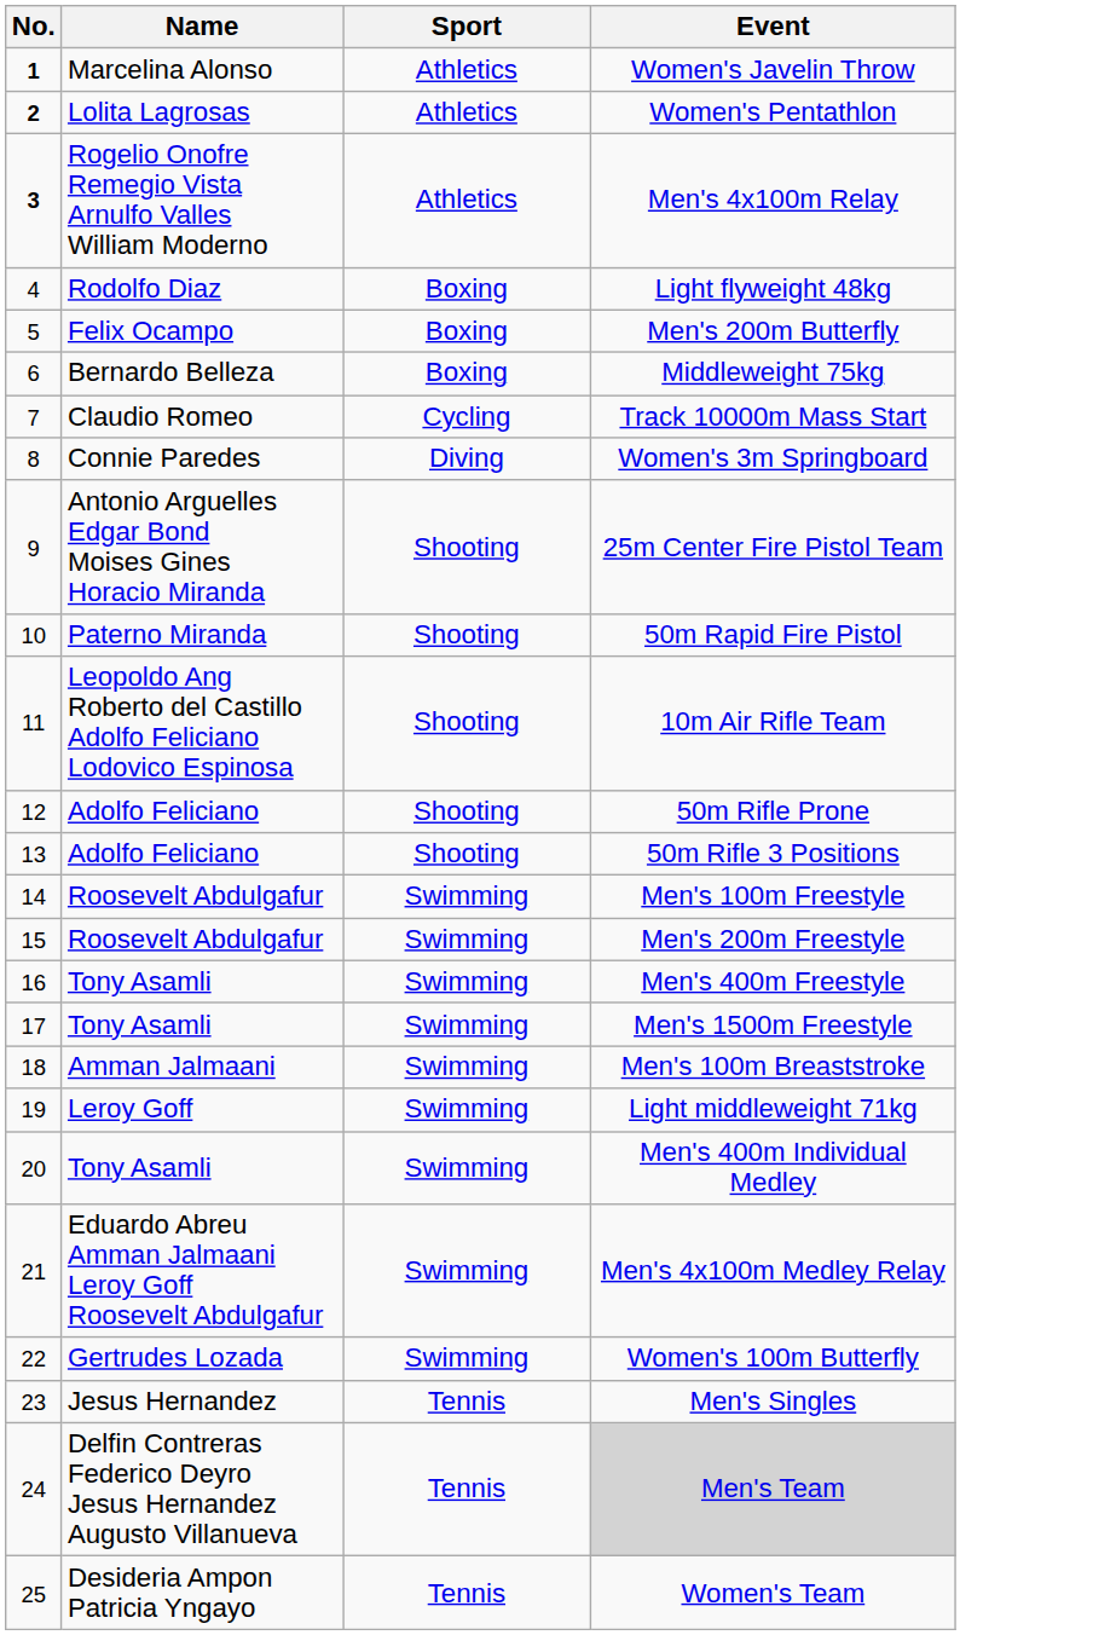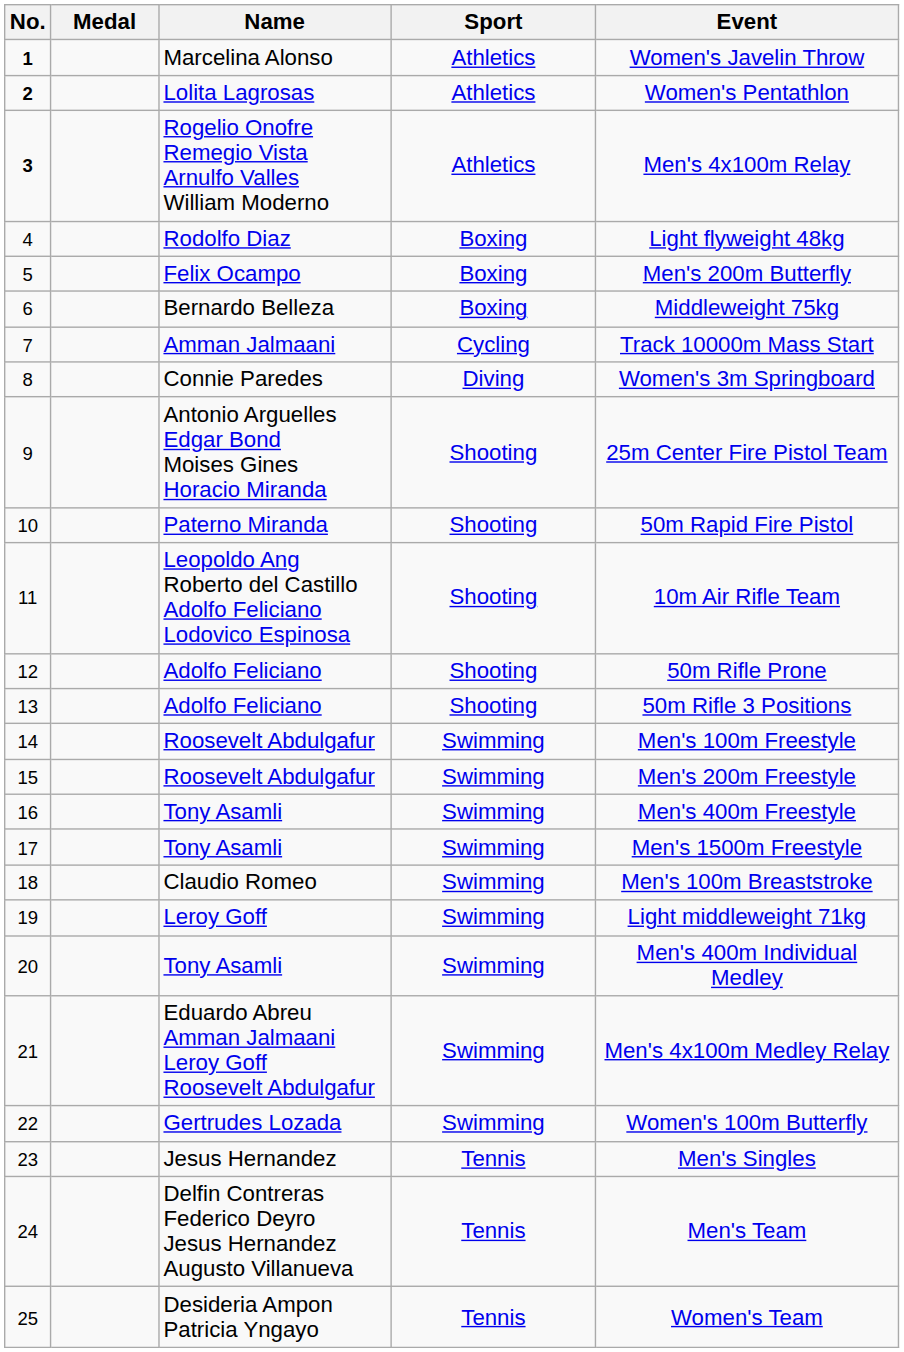+ column: Medal
7 | Name: Claudio Romeo -> Amman Jalmaani
18 | Name: Amman Jalmaani -> Claudio Romeo
24 | Event: lightgrey background -> no background
